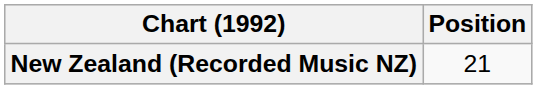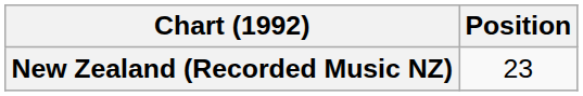New Zealand (Recorded Music NZ) | Position: 21 -> 23
